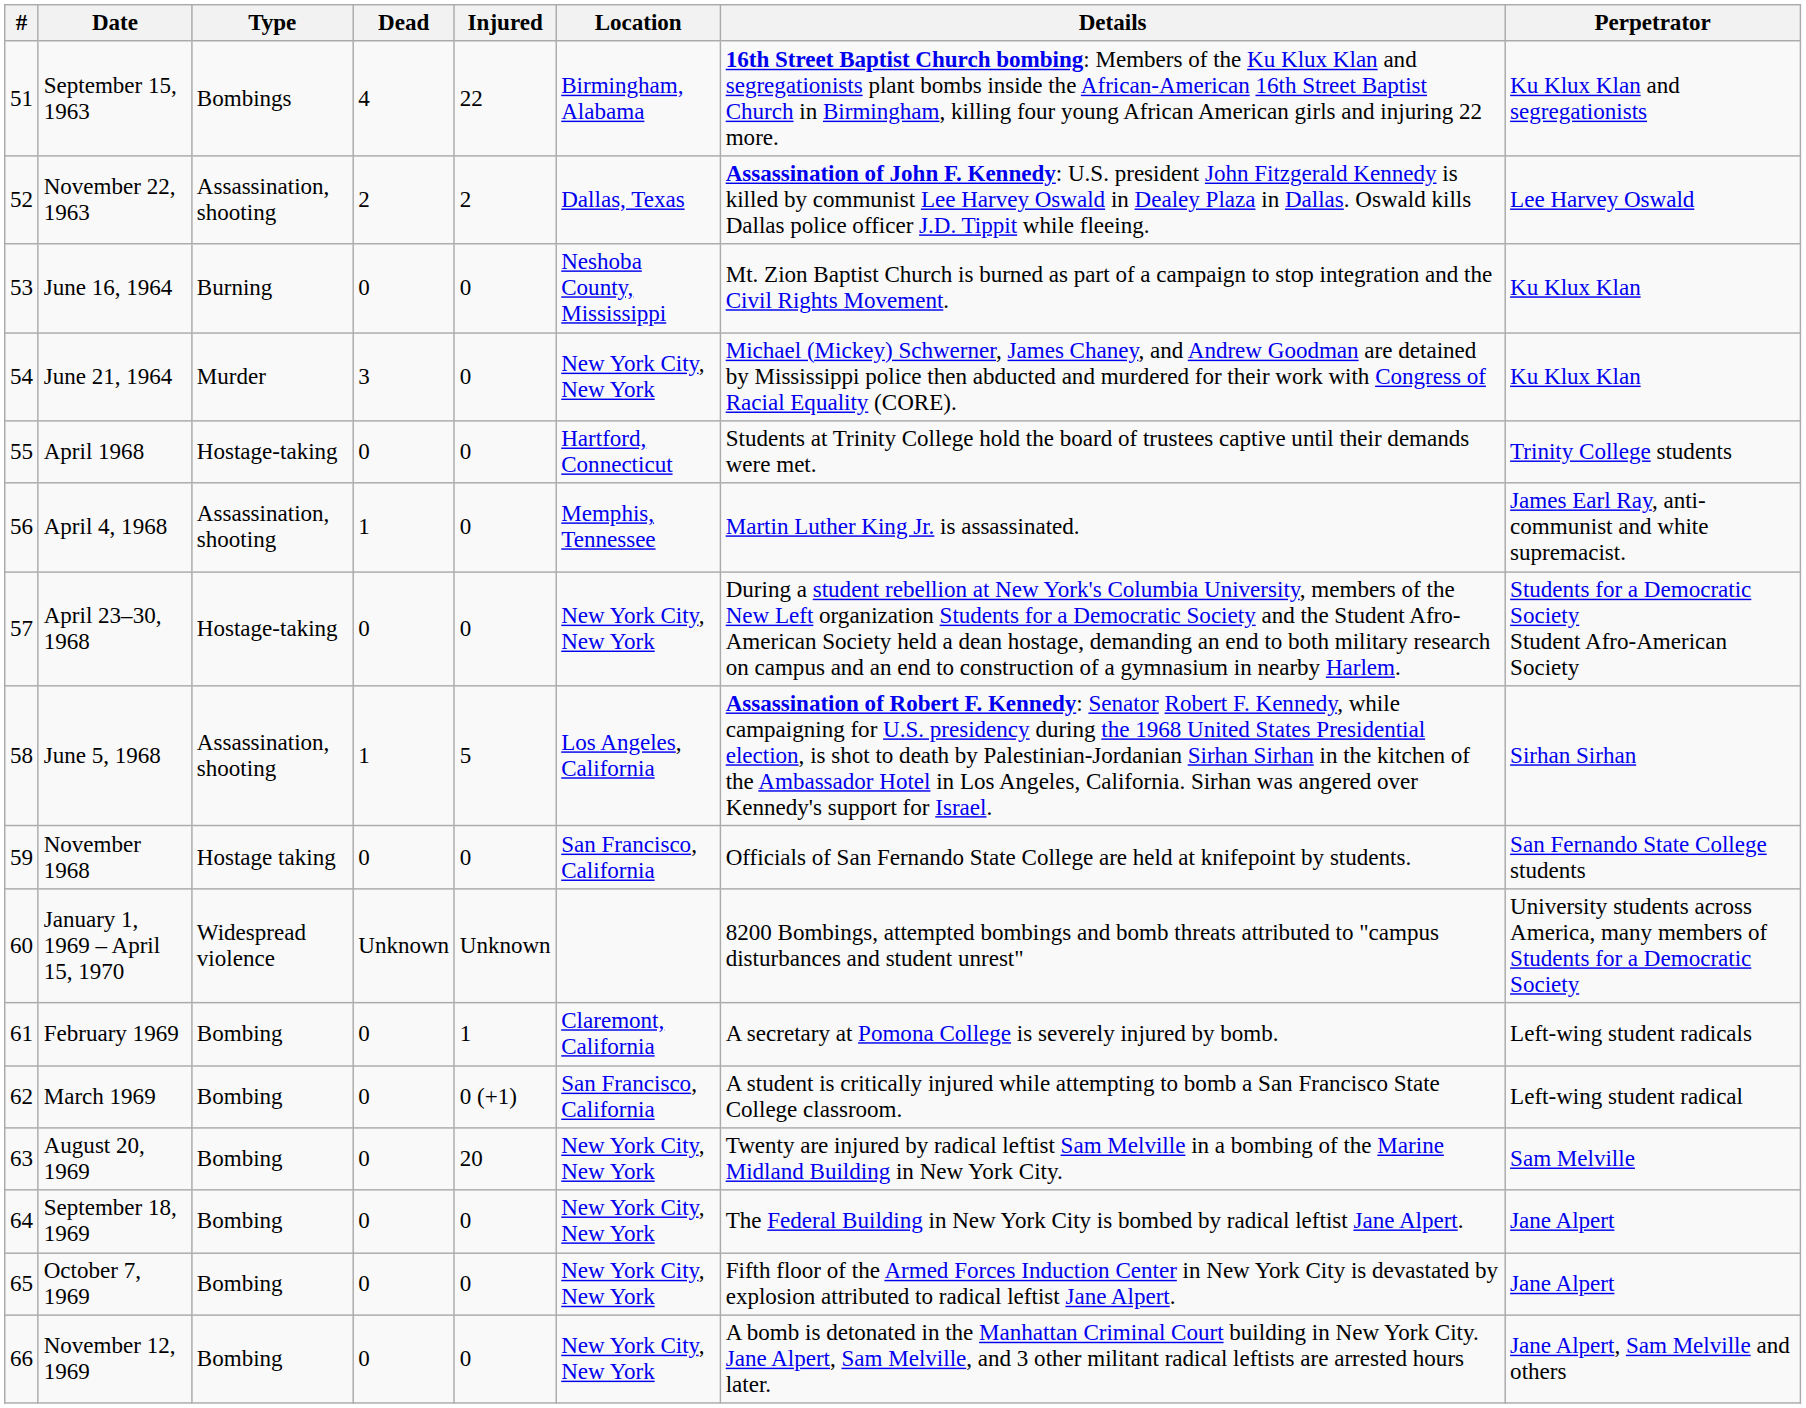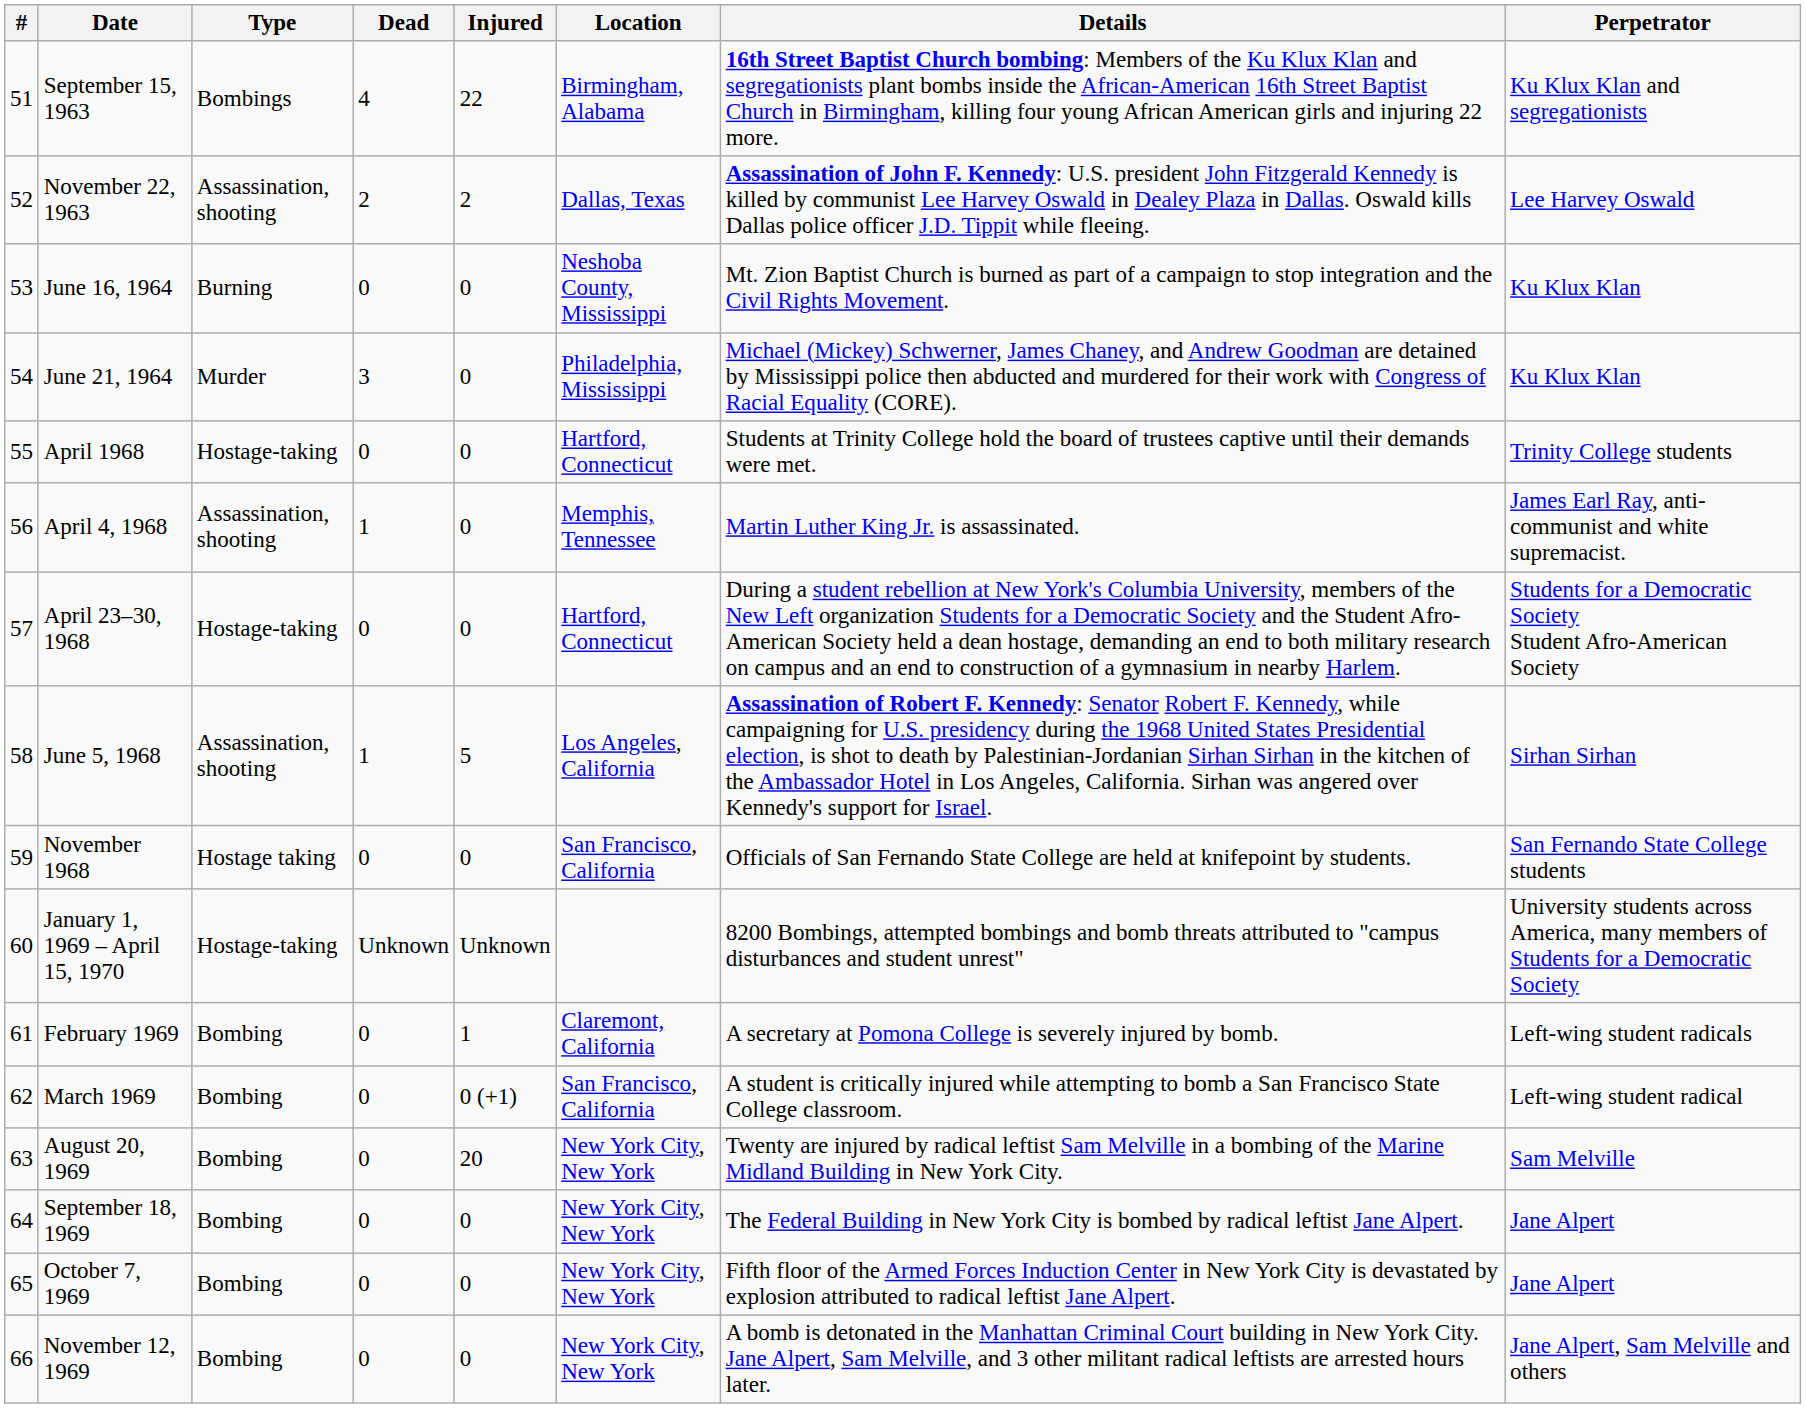June 21, 1964 | Location: New York City, New York -> Philadelphia, Mississippi
April 23–30, 1968 | Location: New York City, New York -> Hartford, Connecticut
January 1, 1969 – April 15, 1970 | Type: Widespread violence -> Hostage-taking
